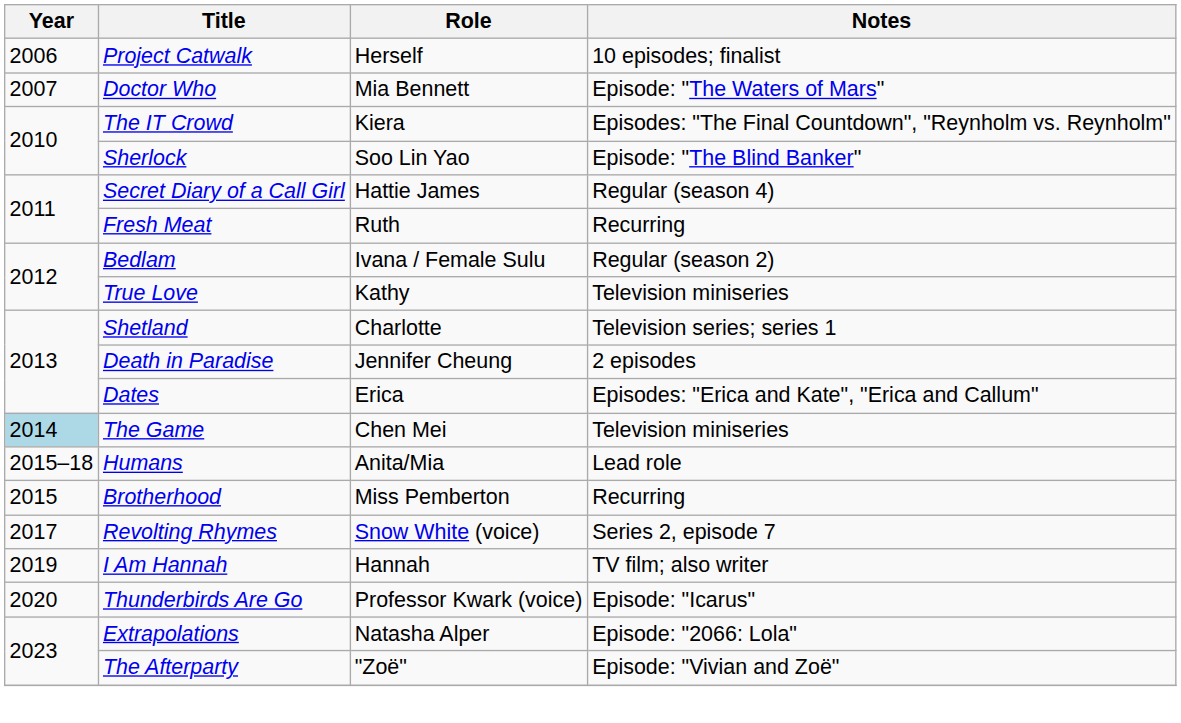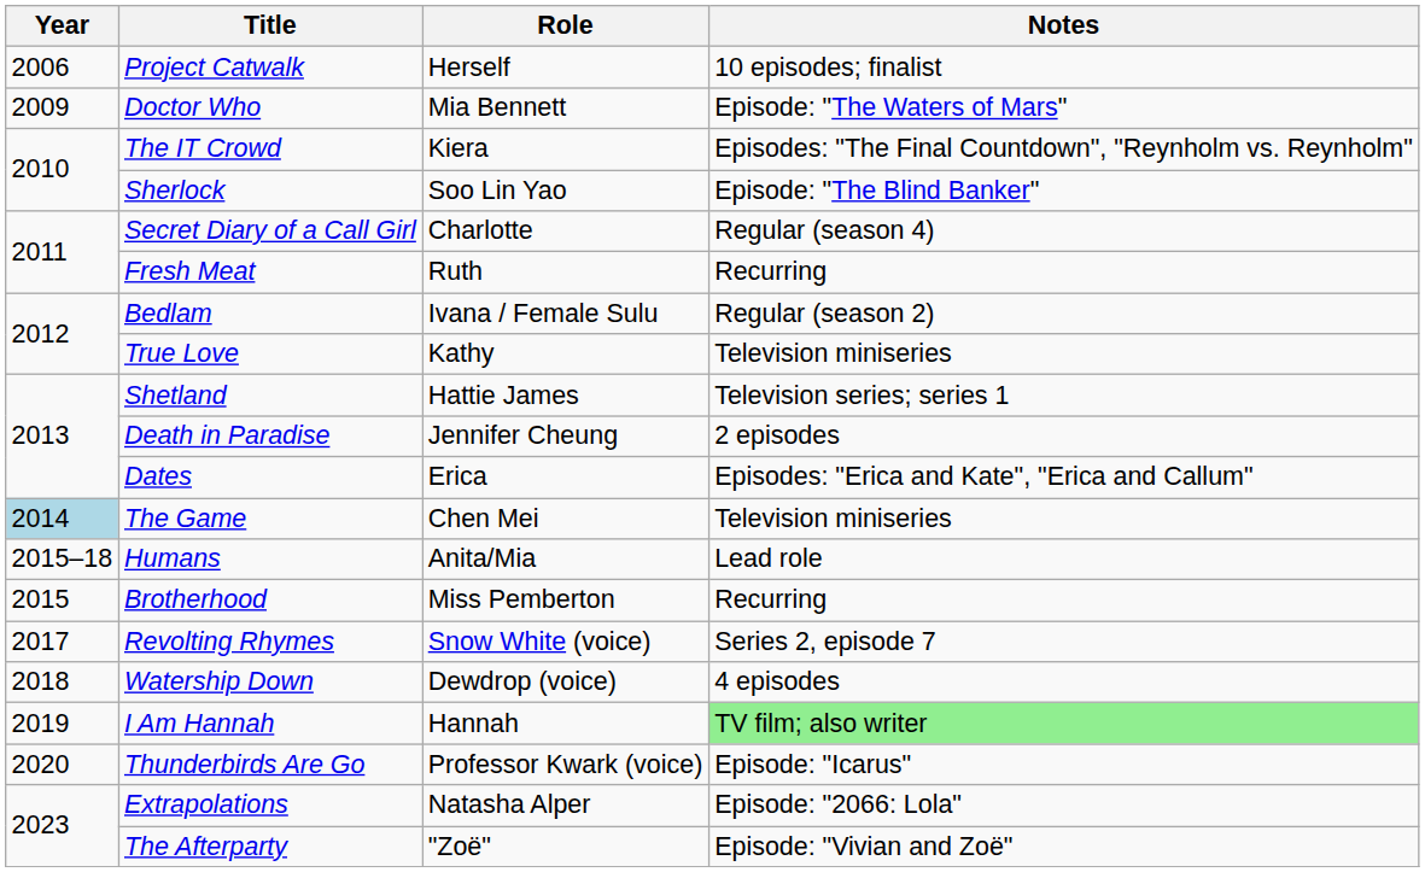Doctor Who | Year: 2007 -> 2009
Secret Diary of a Call Girl | Role: Hattie James -> Charlotte
Shetland | Role: Charlotte -> Hattie James
+ row: 2018 | Watership Down | Dewdrop (voice) | 4 episodes
I Am Hannah | Notes: no background -> lightgreen background
